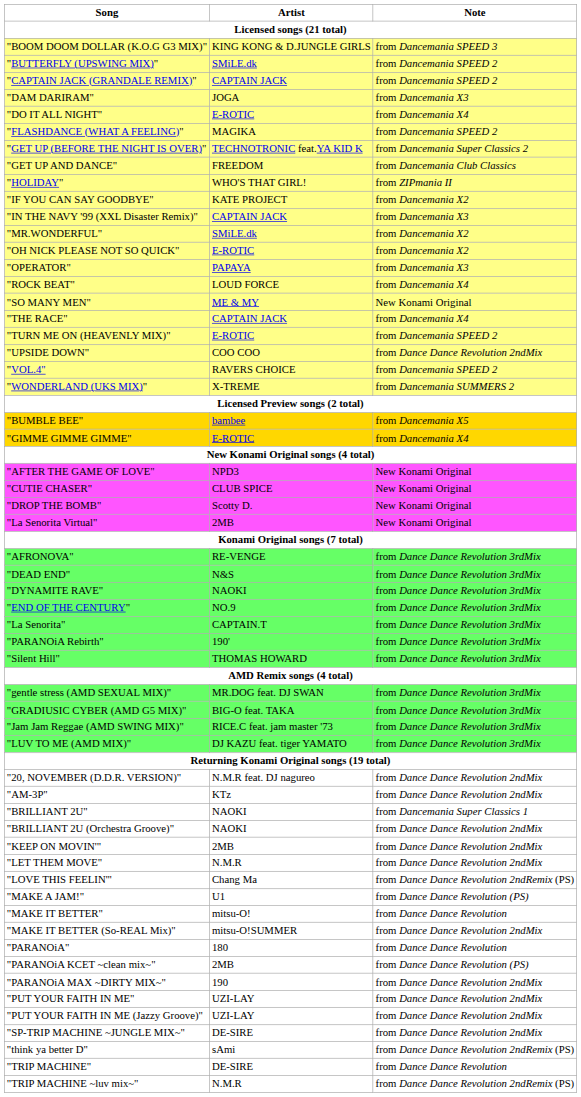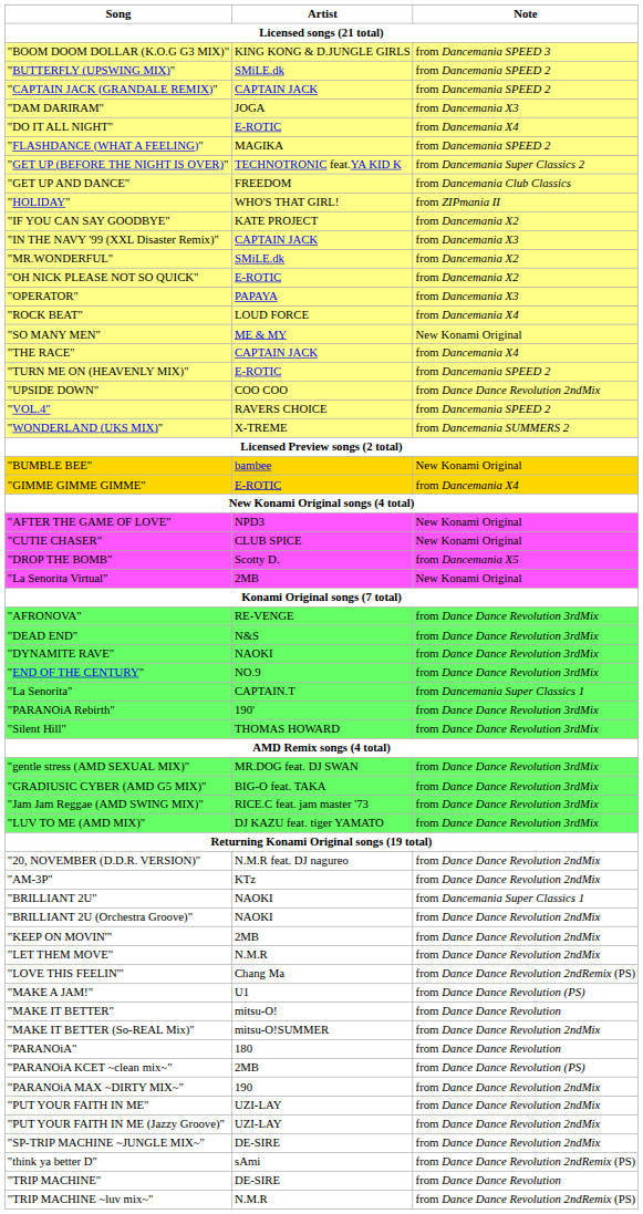"BUMBLE BEE" | Note: from Dancemania X5 -> New Konami Original
"DROP THE BOMB" | Note: New Konami Original -> from Dancemania X5
"La Senorita" | Note: from Dance Dance Revolution 3rdMix -> from Dancemania Super Classics 1
